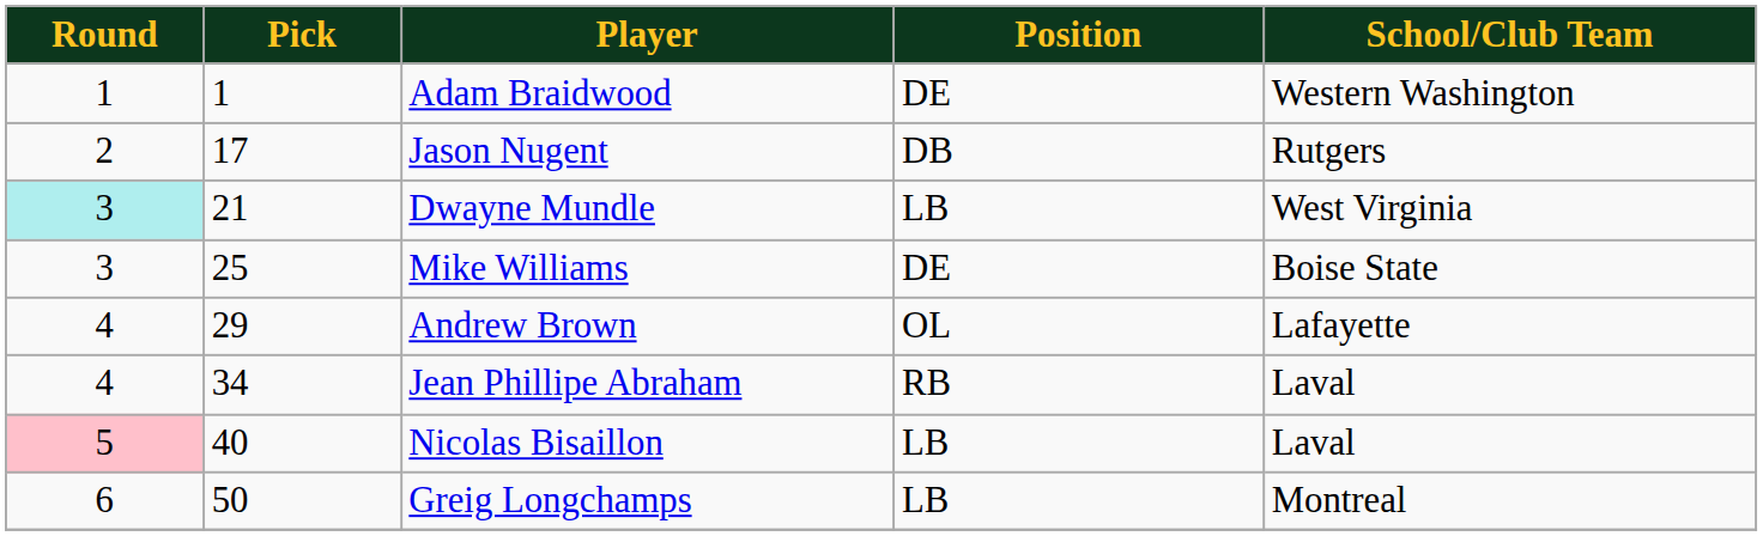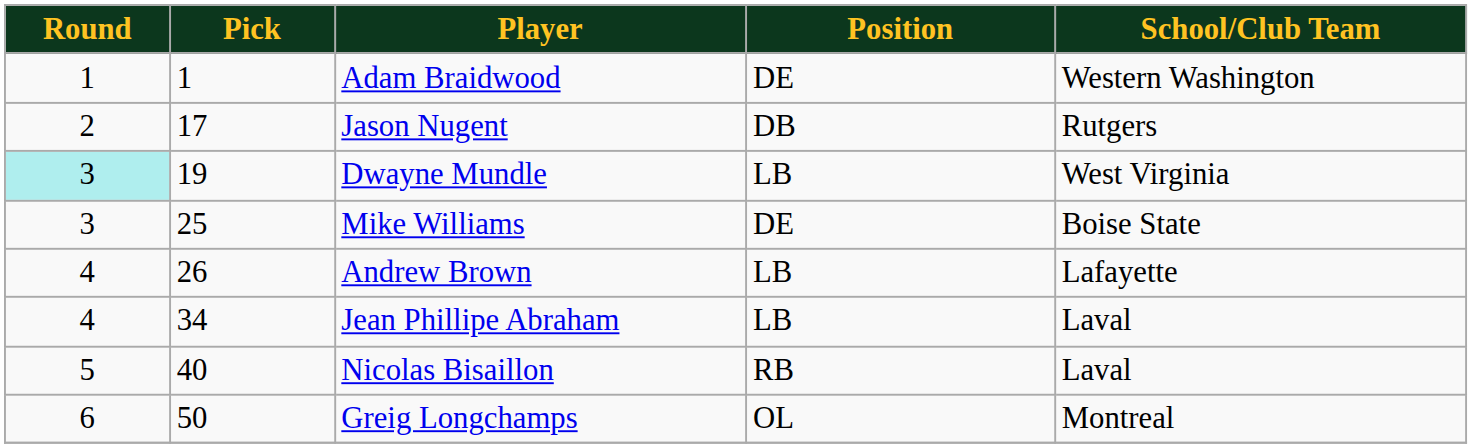Dwayne Mundle | Pick: 21 -> 19
Andrew Brown | Pick: 29 -> 26
Andrew Brown | Position: OL -> LB
Jean Phillipe Abraham | Position: RB -> LB
Nicolas Bisaillon | Round: pink background -> no background
Nicolas Bisaillon | Position: LB -> RB
Greig Longchamps | Position: LB -> OL
